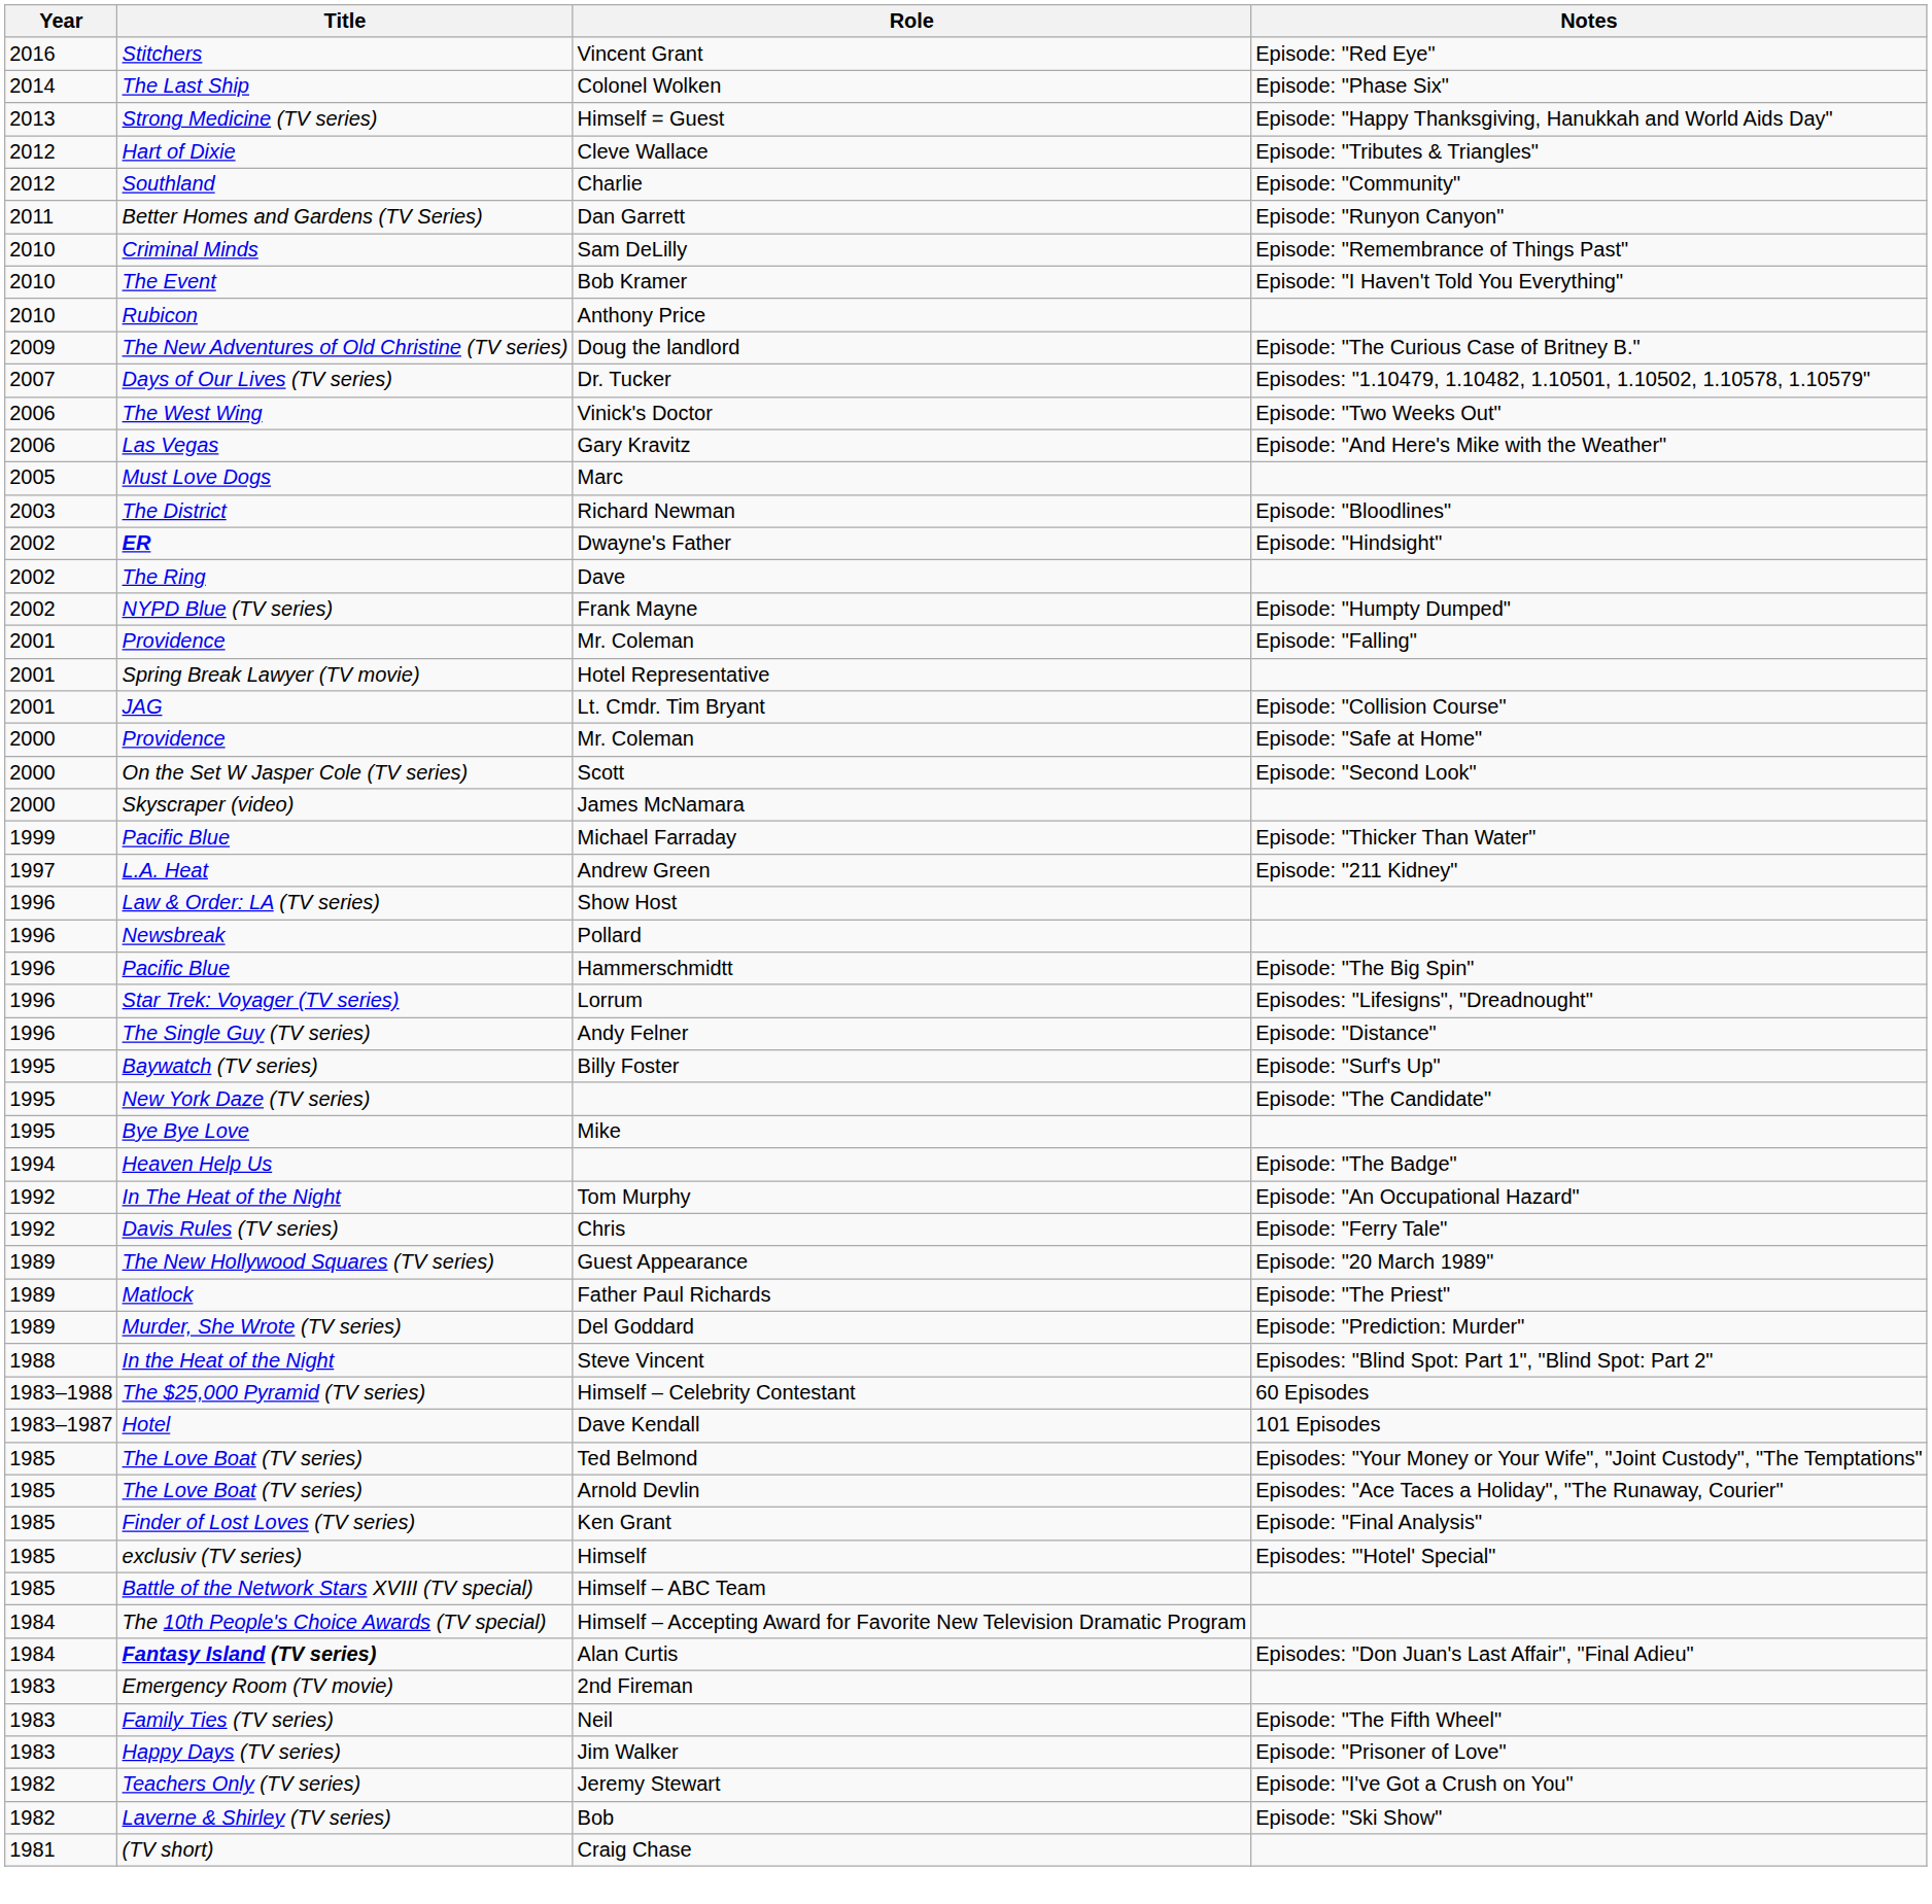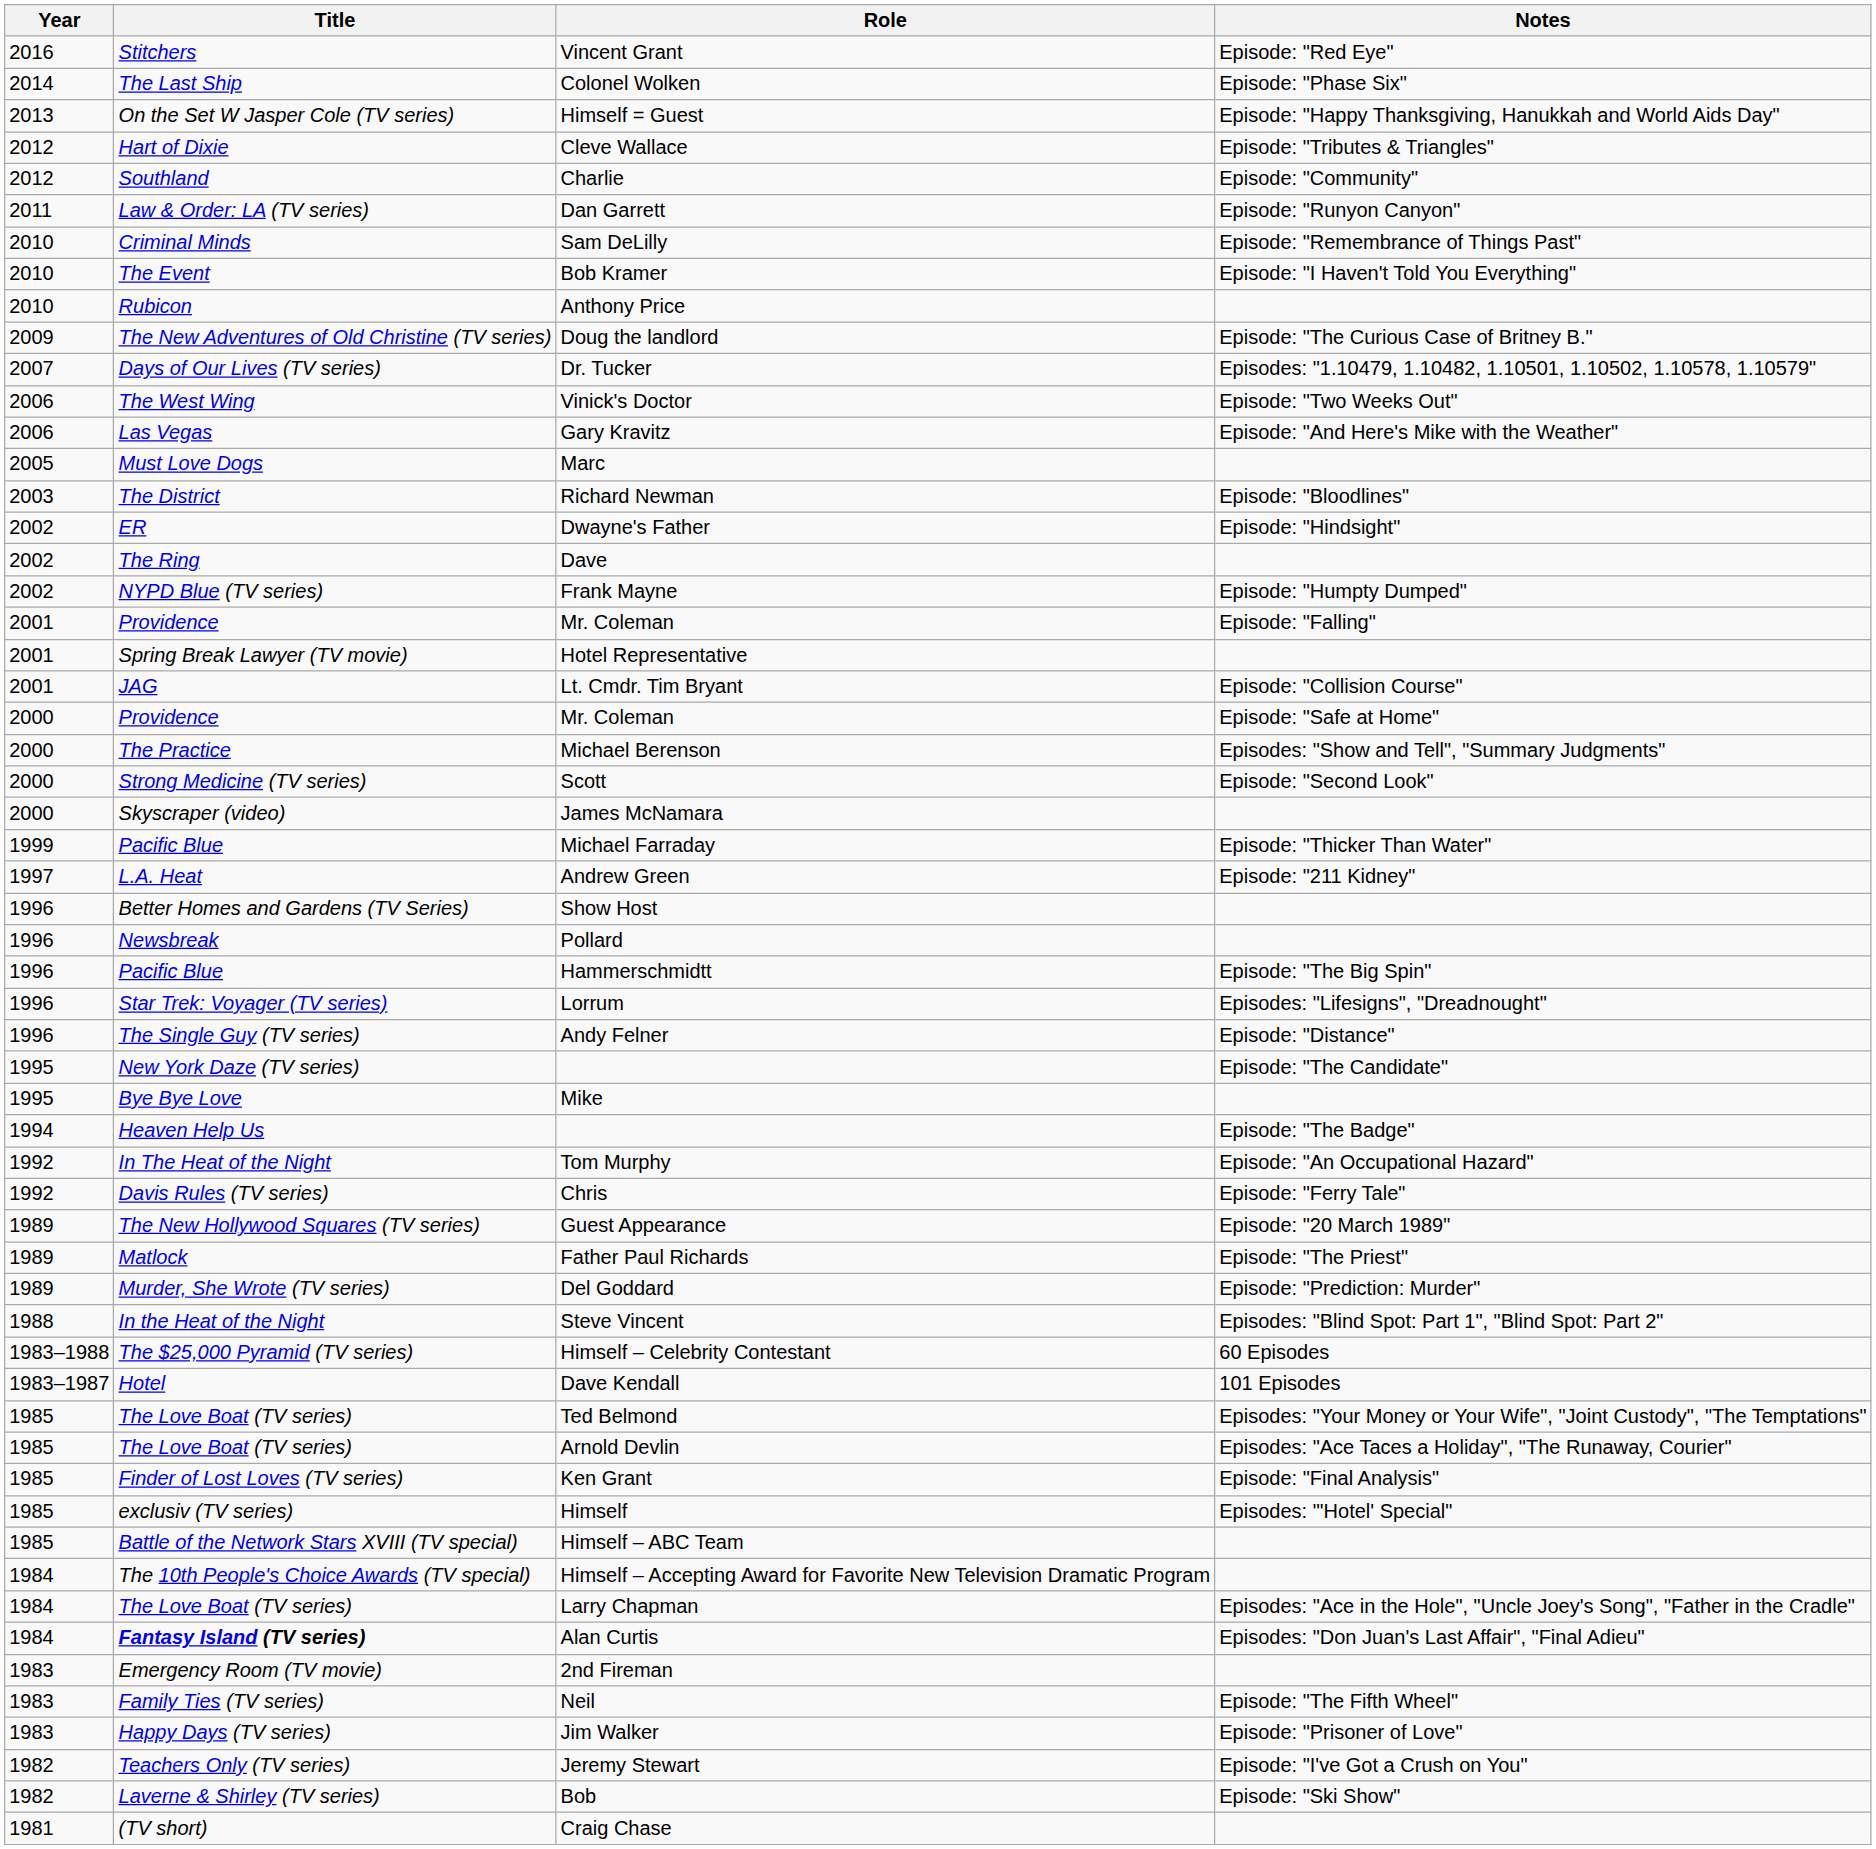Himself = Guest | Title: Strong Medicine (TV series) -> On the Set W Jasper Cole (TV series)
Dan Garrett | Title: Better Homes and Gardens (TV Series) -> Law & Order: LA (TV series)
Dwayne's Father | Title: bold -> normal
+ row: 2000 | The Practice | Michael Berenson | Episodes: "Show and Tell", "Summary Judgments"
Scott | Title: On the Set W Jasper Cole (TV series) -> Strong Medicine (TV series)
Show Host | Title: Law & Order: LA (TV series) -> Better Homes and Gardens (TV Series)
- row: 1995 | Baywatch (TV series) | Billy Foster | Episode: "Surf's Up"
+ row: 1984 | The Love Boat (TV series) | Larry Chapman | Episodes: "Ace in the Hole", "Uncle Joey's Song", "Father in the Cradle"
